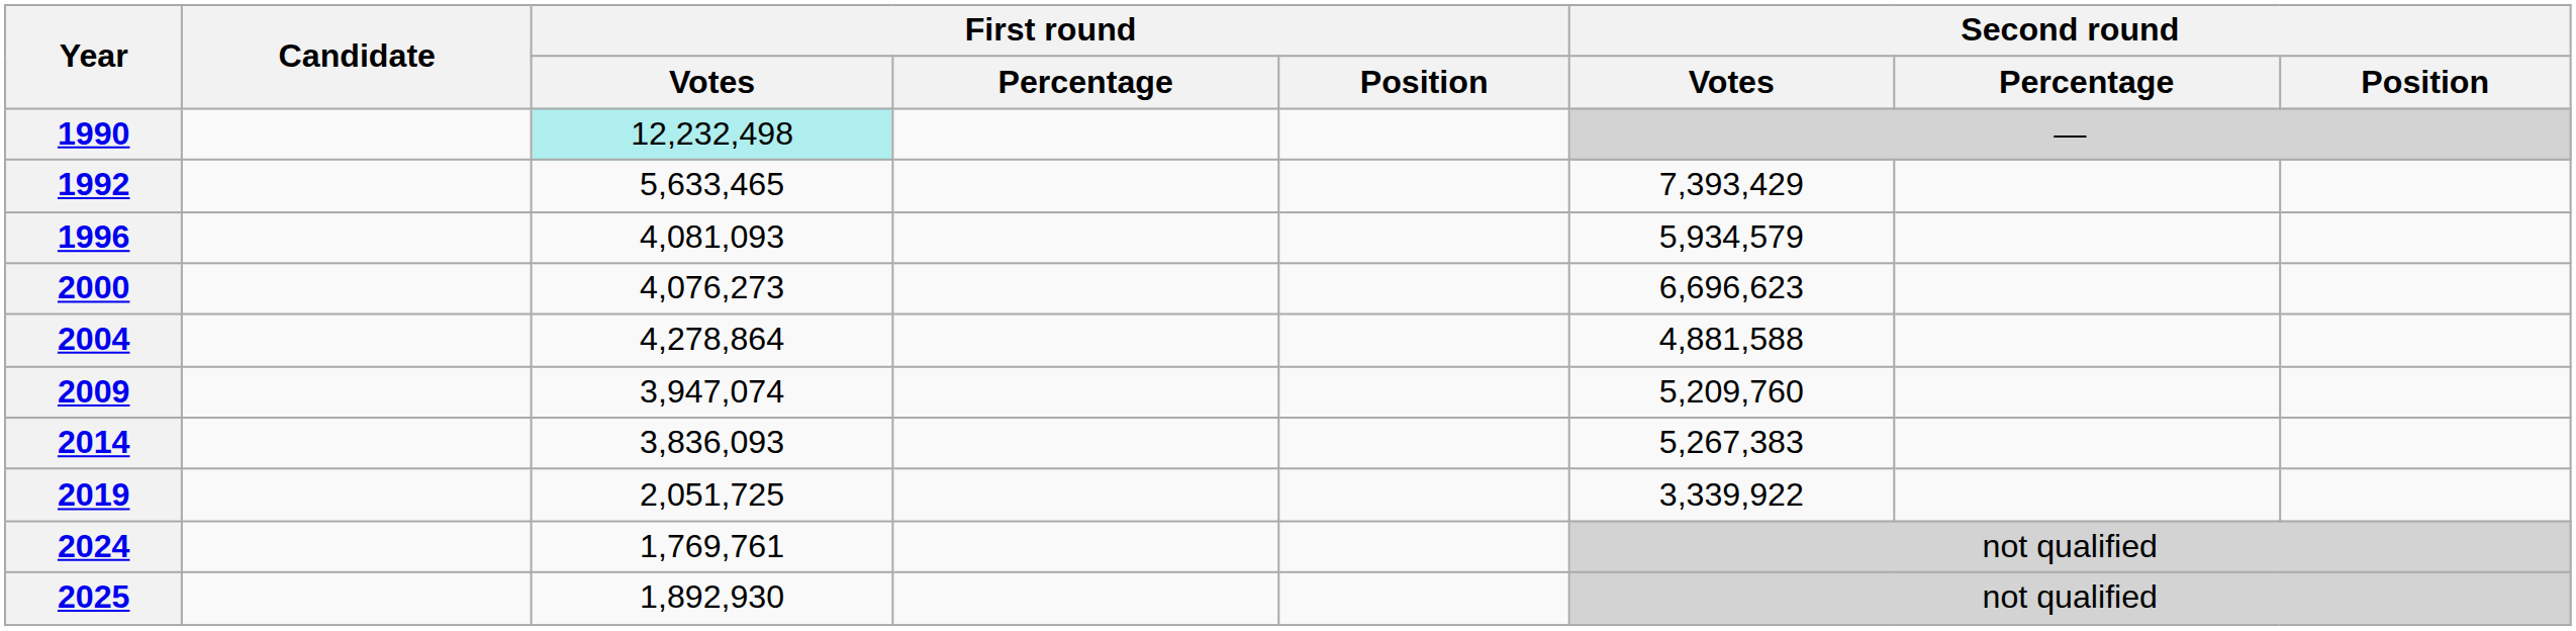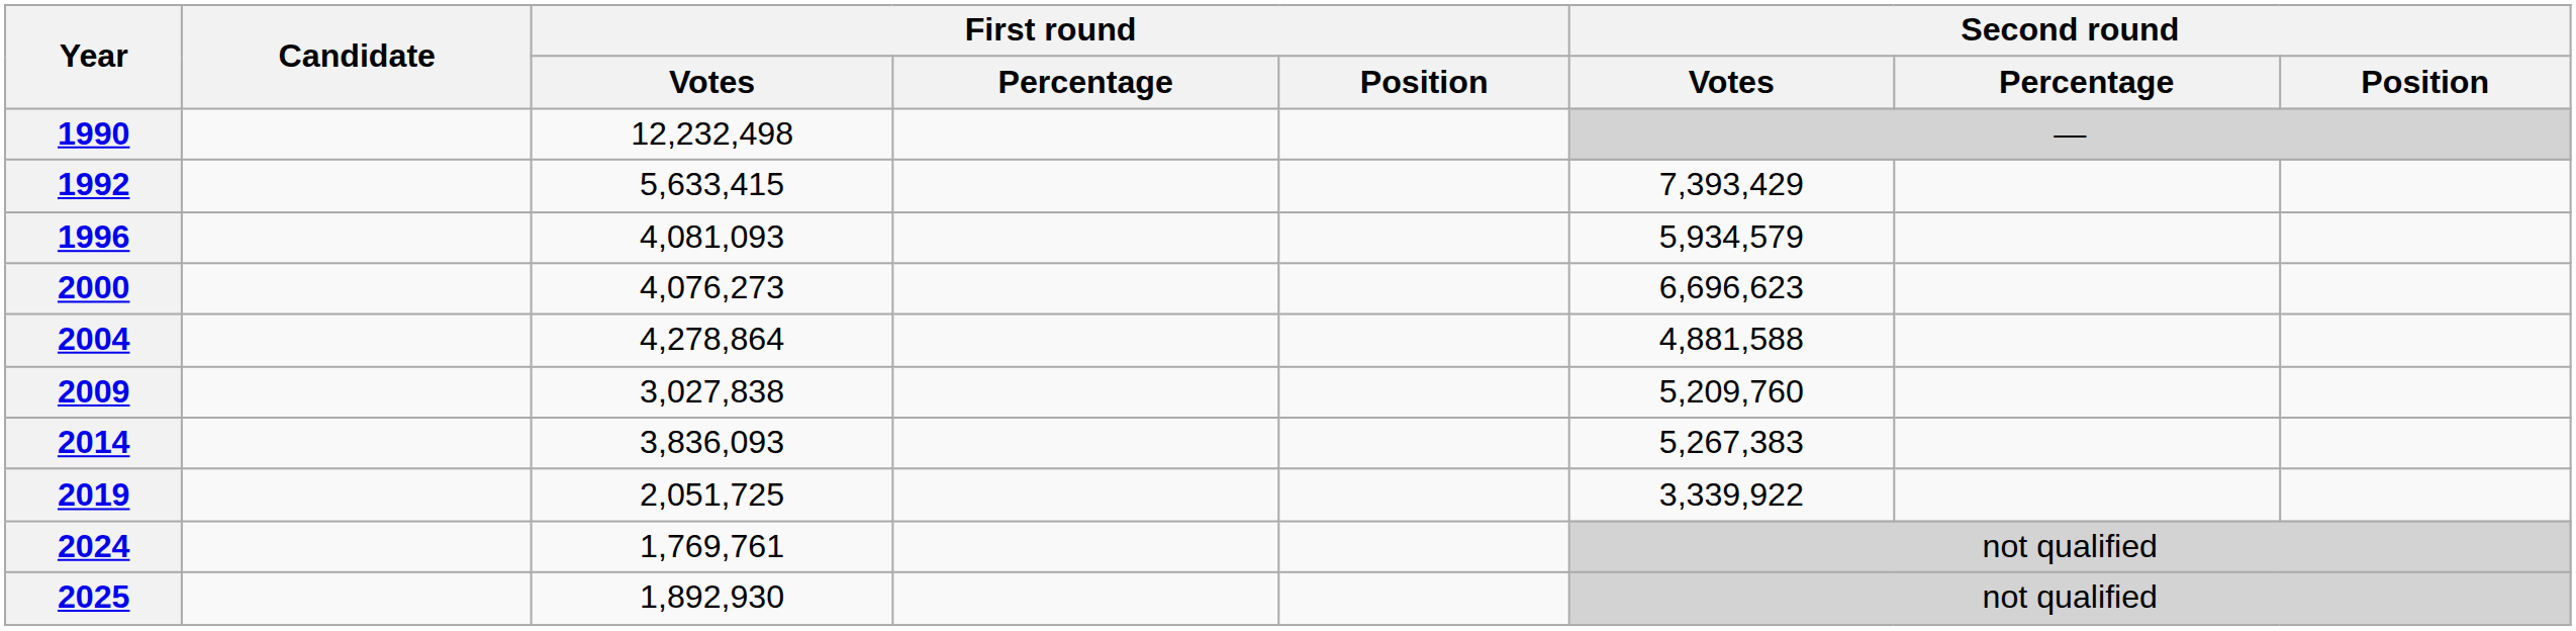1990 | First round / Votes: paleturquoise background -> no background
1992 | First round / Votes: 5,633,465 -> 5,633,415
2009 | First round / Votes: 3,947,074 -> 3,027,838
